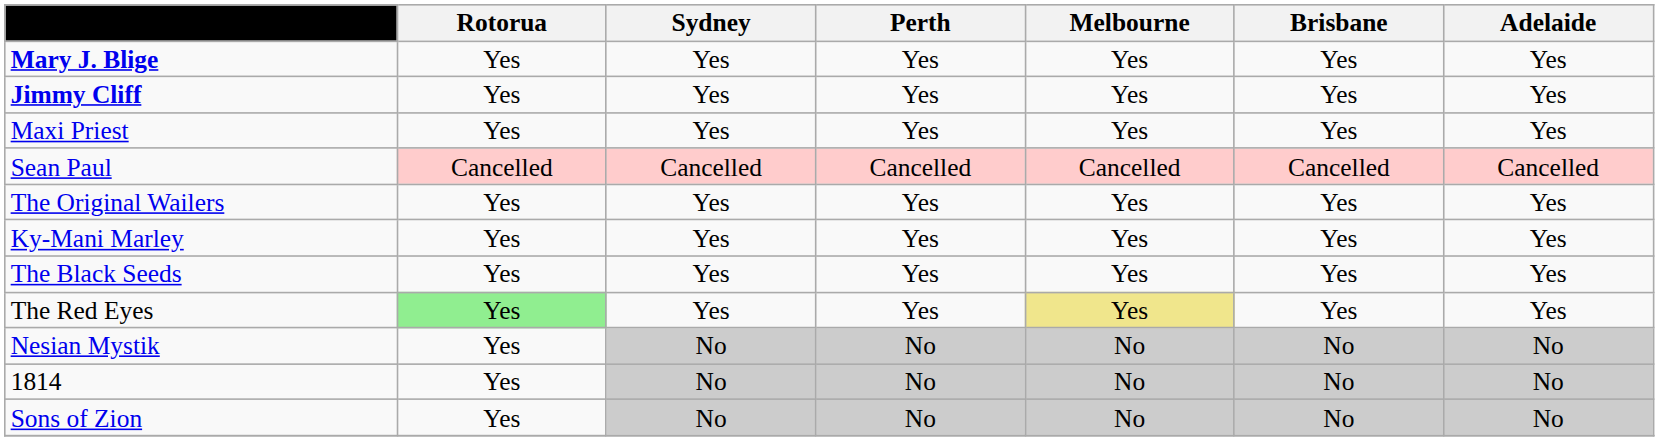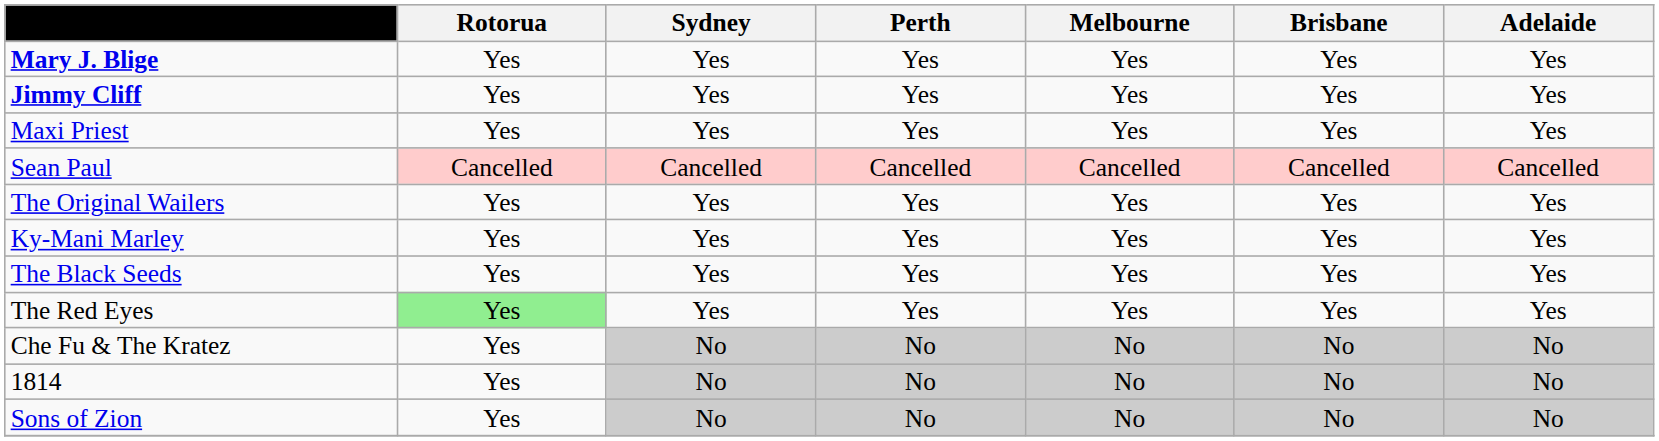The Red Eyes | Melbourne: khaki background -> no background
+ row: Che Fu & The Kratez | Yes | No | No | No | No | No
- row: Nesian Mystik | Yes | No | No | No | No | No
